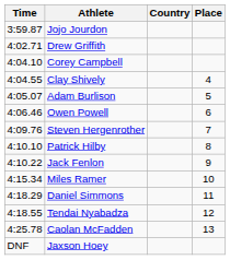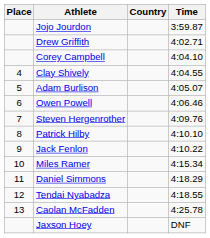columns swapped: Place <-> Time
